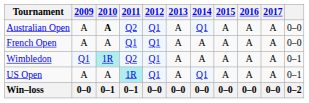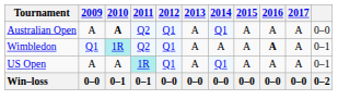- row: French Open | A | A | Q1 | Q1 | A | A | A | A | A | 0–0
Wimbledon | 2016: normal -> bold
